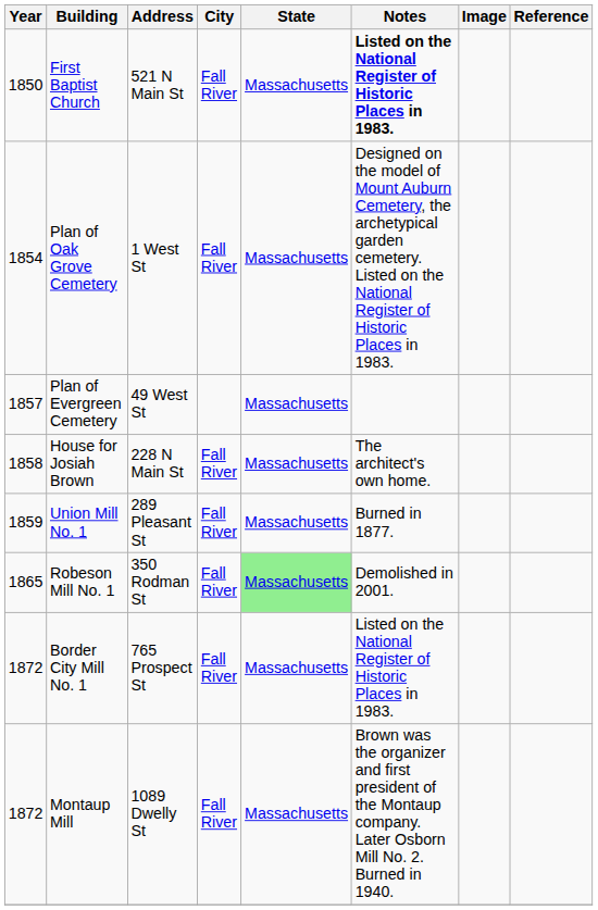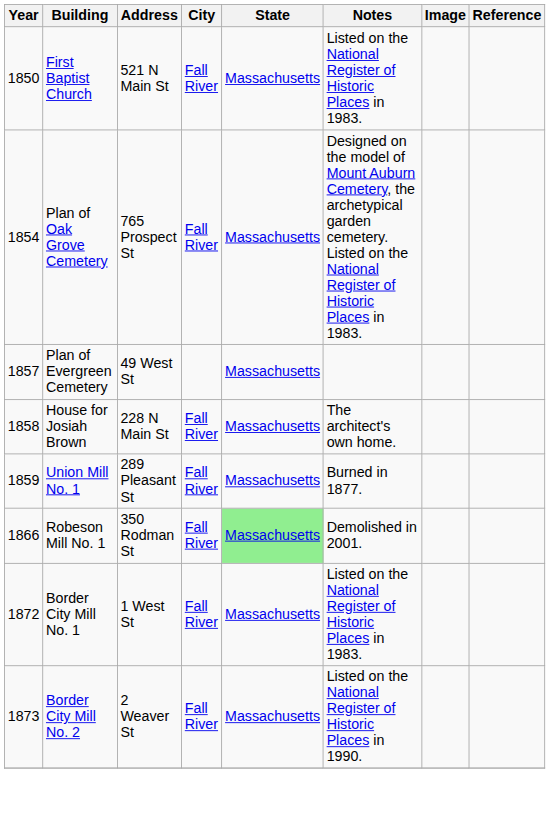First Baptist Church | Notes: bold -> normal
Plan of Oak Grove Cemetery | Address: 1 West St -> 765 Prospect St
Robeson Mill No. 1 | Year: 1865 -> 1866
Border City Mill No. 1 | Address: 765 Prospect St -> 1 West St
- row: 1872 | Montaup Mill | 1089 Dwelly St | Fall River | Massachusetts | Brown was the organizer and first president of the Montaup company. Later Osborn Mill No. 2. Burned in 1940.
+ row: 1873 | Border City Mill No. 2 | 2 Weaver St | Fall River | Massachusetts | Listed on the National Register of Historic Places in 1990.
